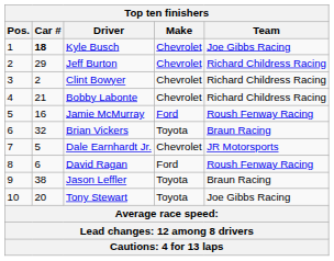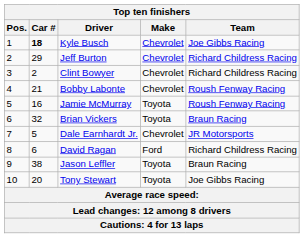Bobby Labonte | Team: Richard Childress Racing -> Roush Fenway Racing
Jamie McMurray | Make: Ford -> Toyota
David Ragan | Team: Roush Fenway Racing -> Richard Childress Racing
